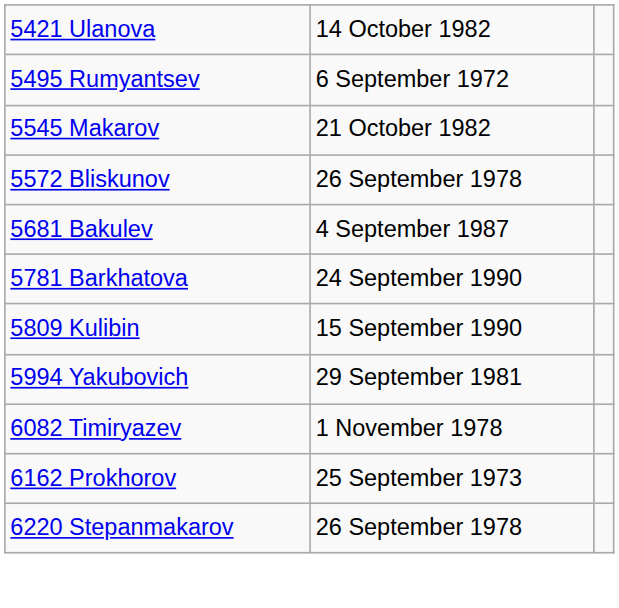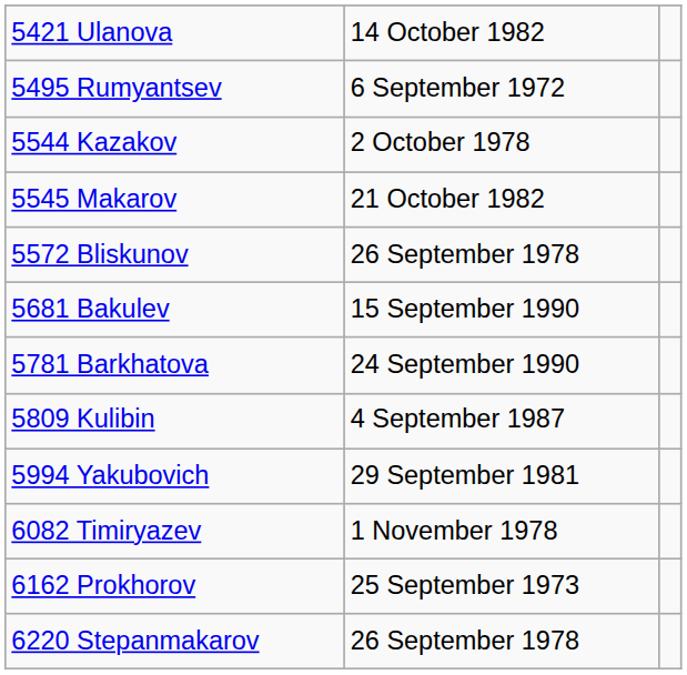+ row: 5544 Kazakov | 2 October 1978
5681 Bakulev | column 2: 4 September 1987 -> 15 September 1990
5809 Kulibin | column 2: 15 September 1990 -> 4 September 1987
